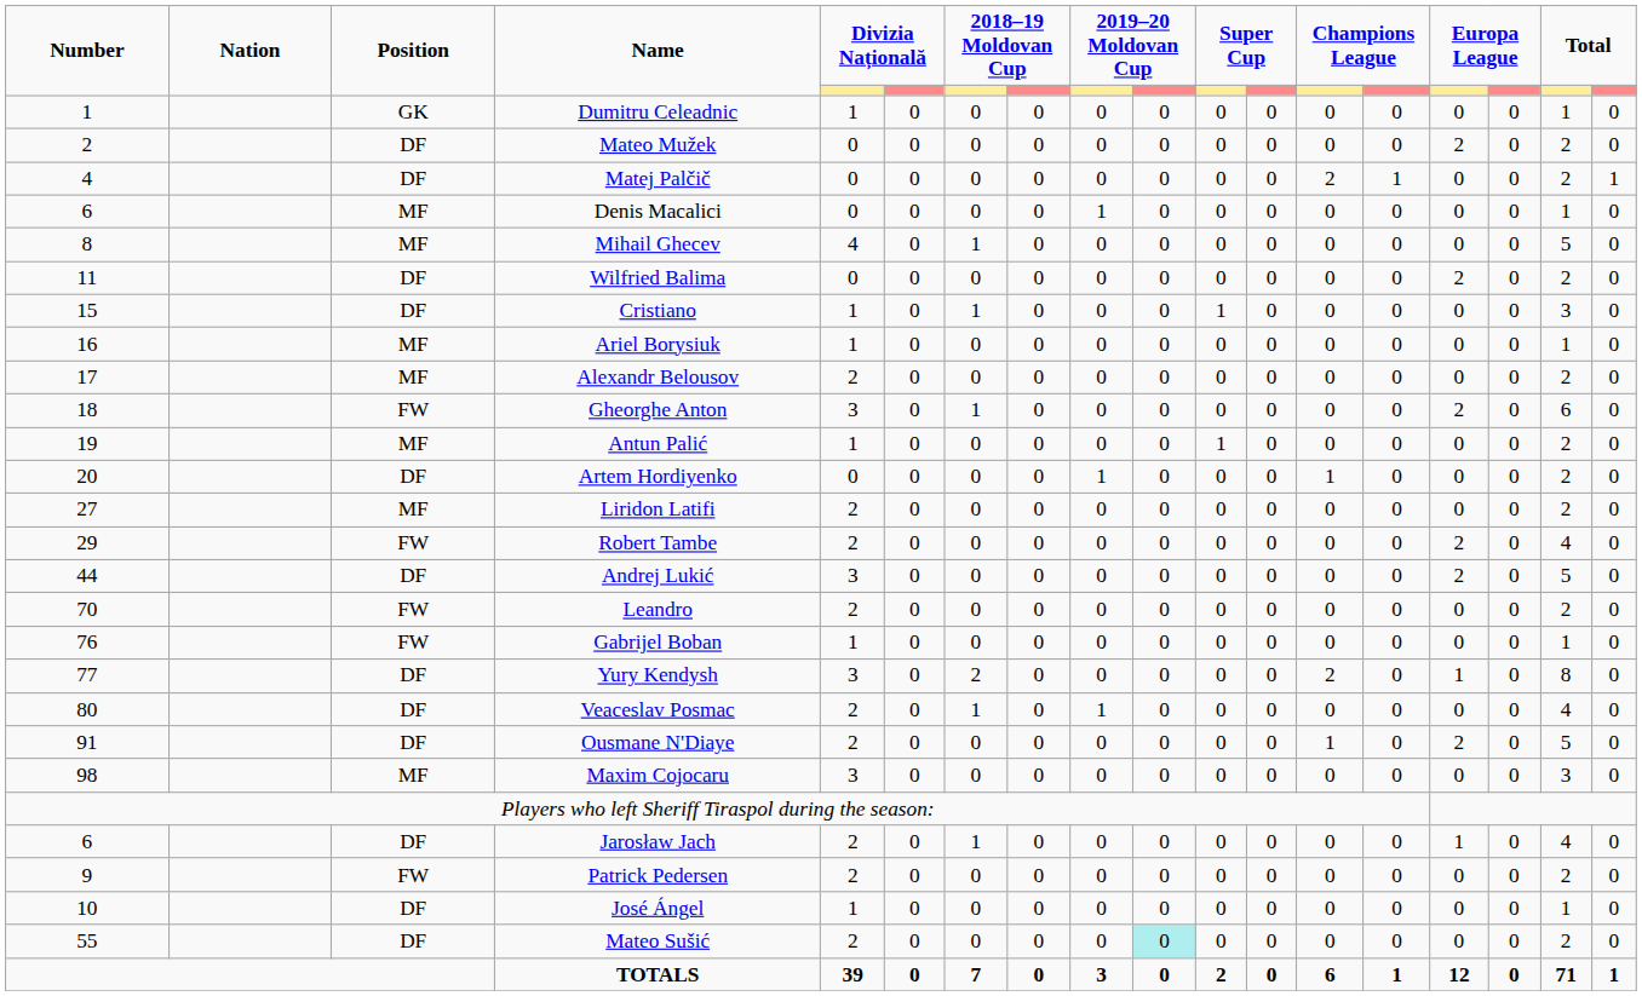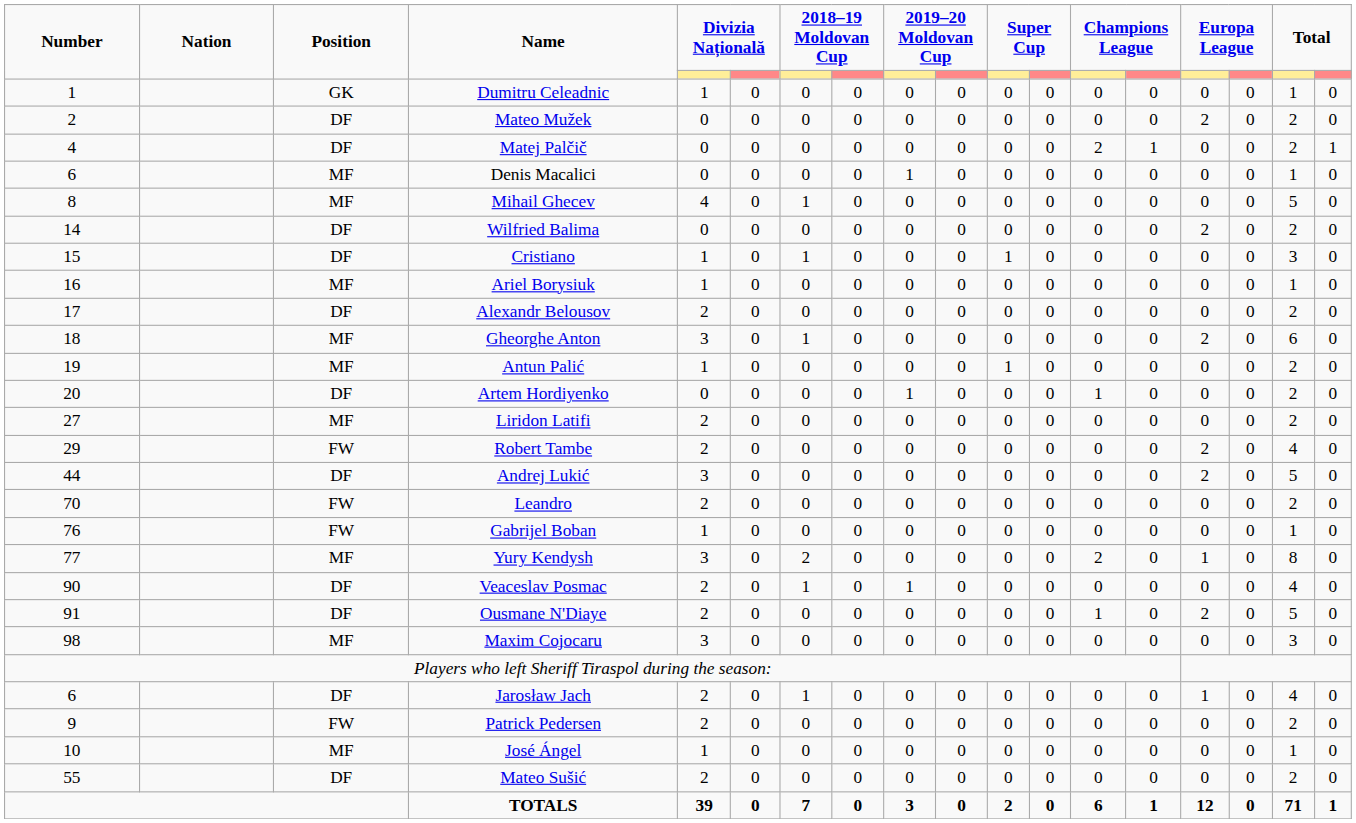Wilfried Balima | Number: 11 -> 14
Alexandr Belousov | Position: MF -> DF
Gheorghe Anton | Position: FW -> MF
Yury Kendysh | Position: DF -> MF
Veaceslav Posmac | Number: 80 -> 90
José Ángel | Position: DF -> MF
Mateo Sušić | column 10: paleturquoise background -> no background
